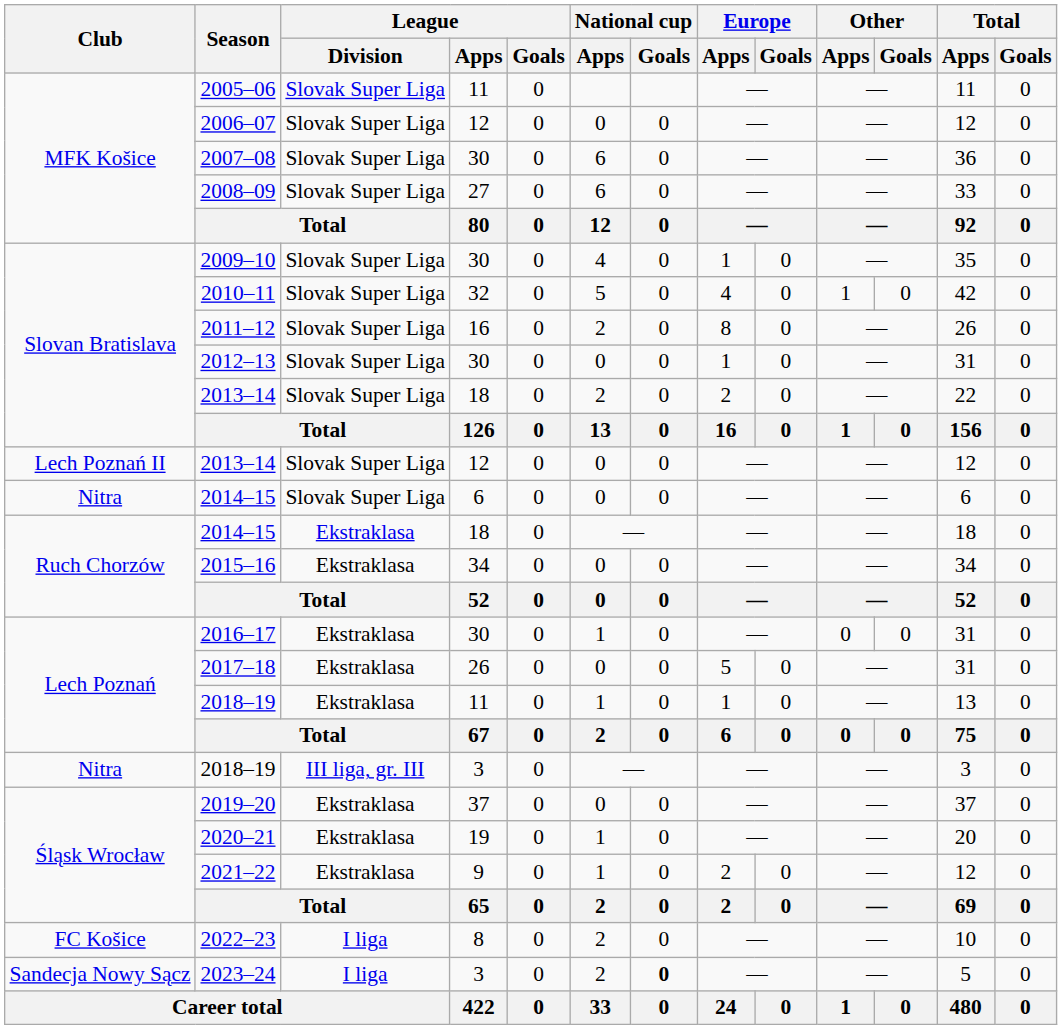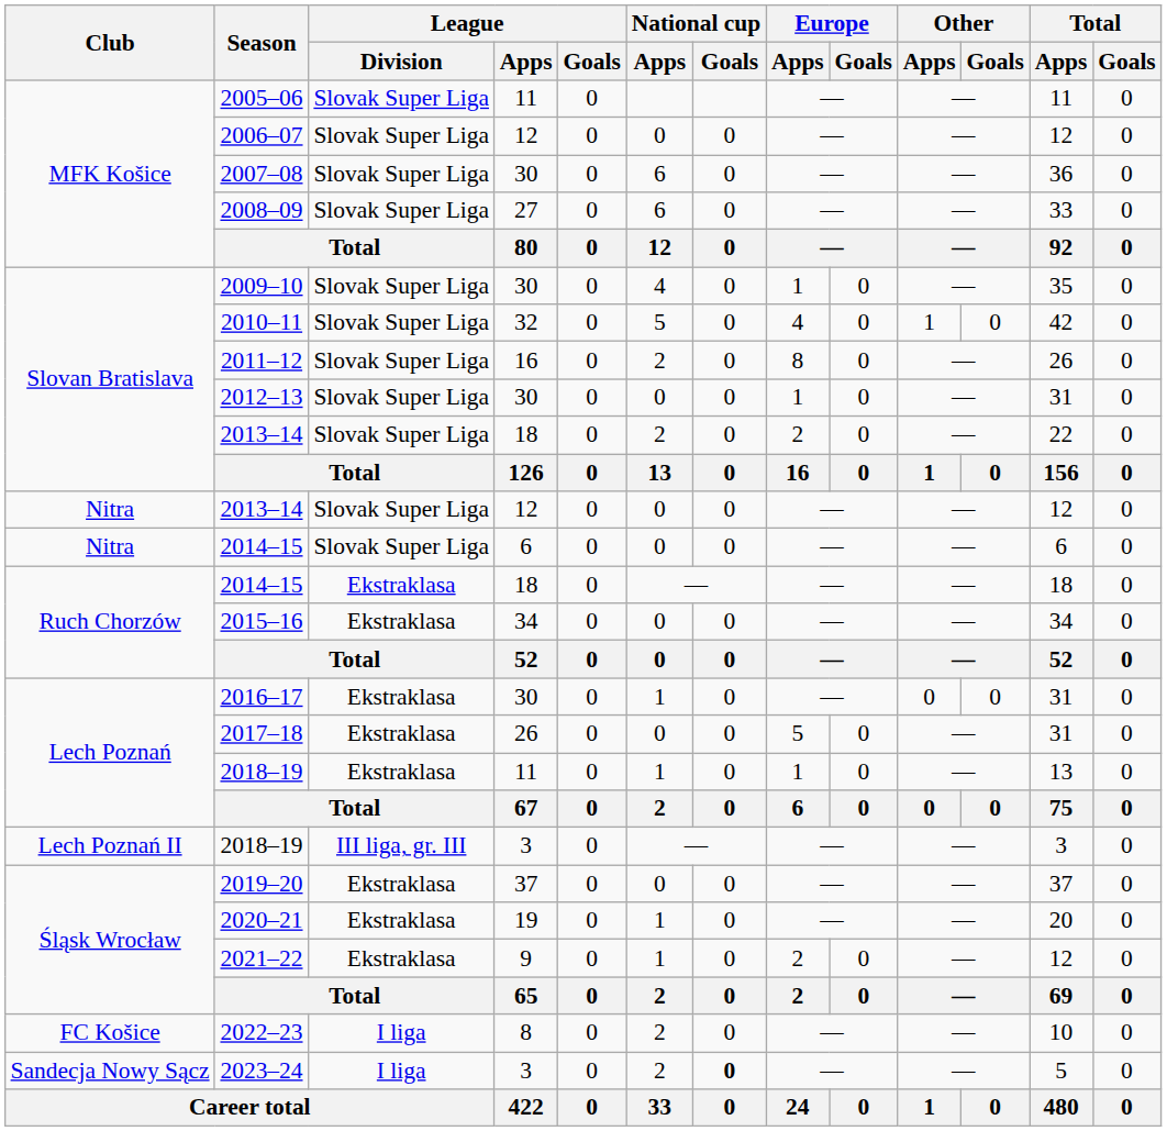2013–14 / 12 | Club: Lech Poznań II -> Nitra
2018–19 / 3 | Club: Nitra -> Lech Poznań II
